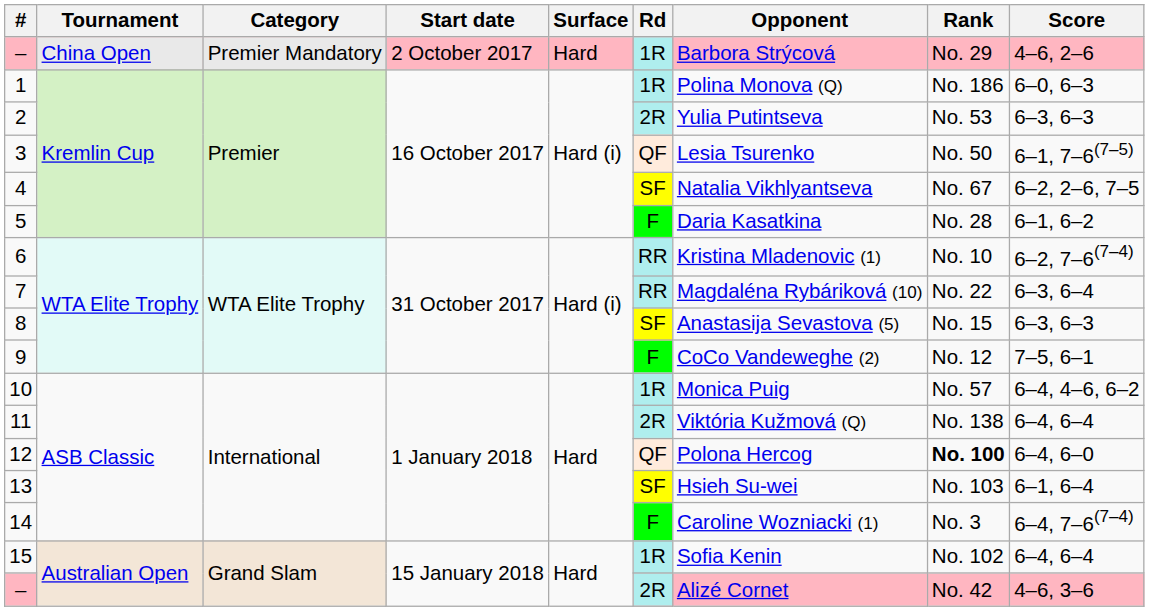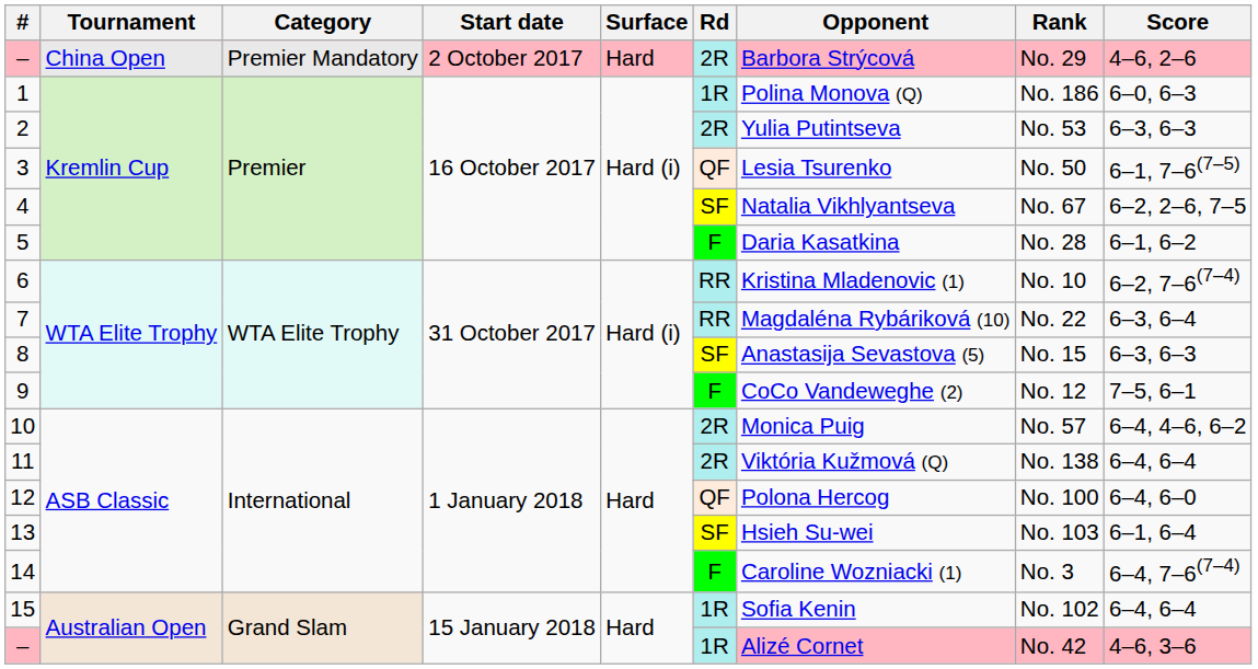– / China Open | Rd: 1R -> 2R
10 | Rd: 1R -> 2R
12 | Rank: bold -> normal
– / Australian Open | Rd: 2R -> 1R
